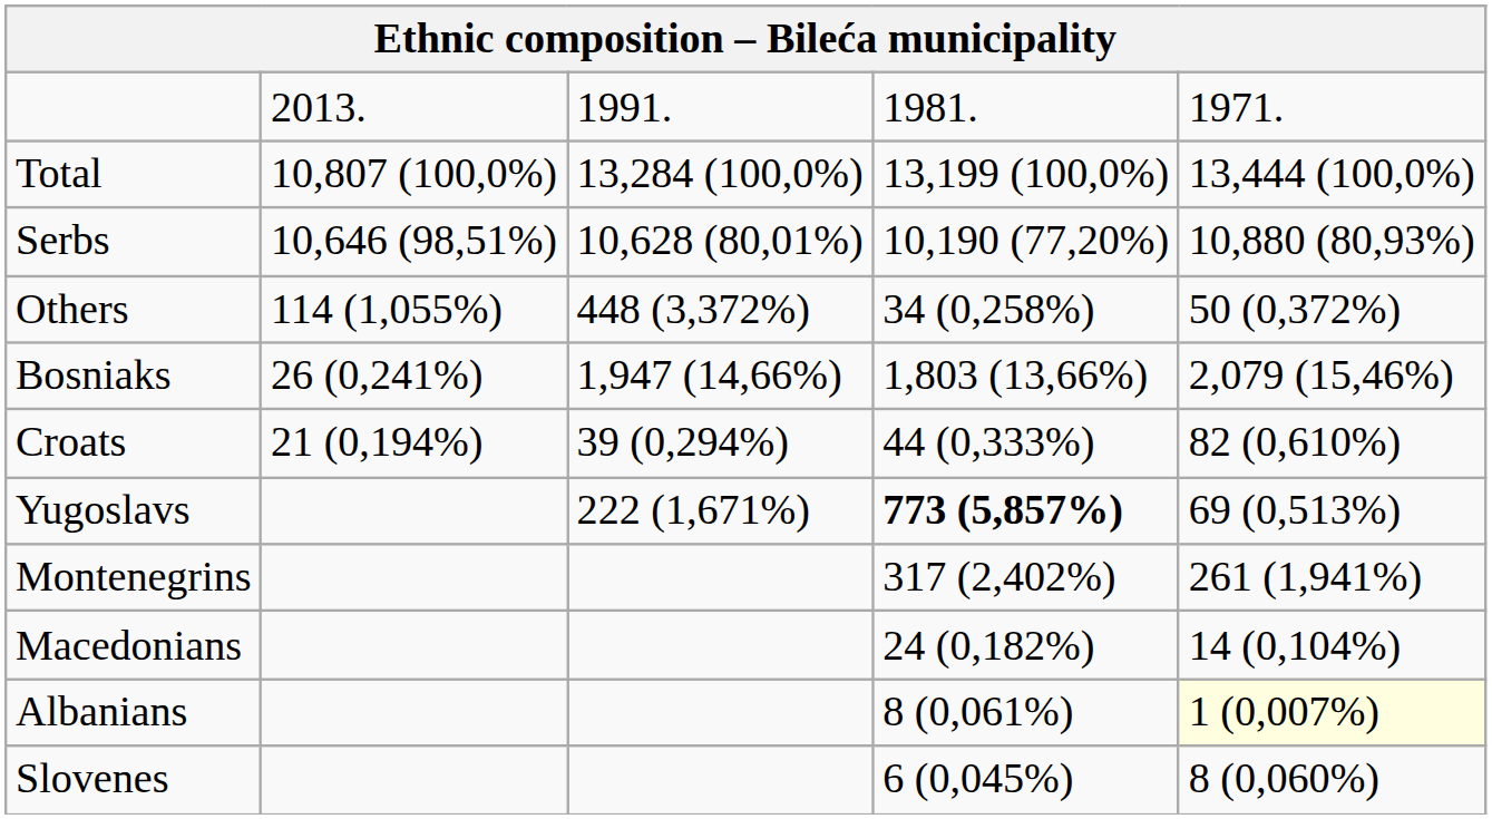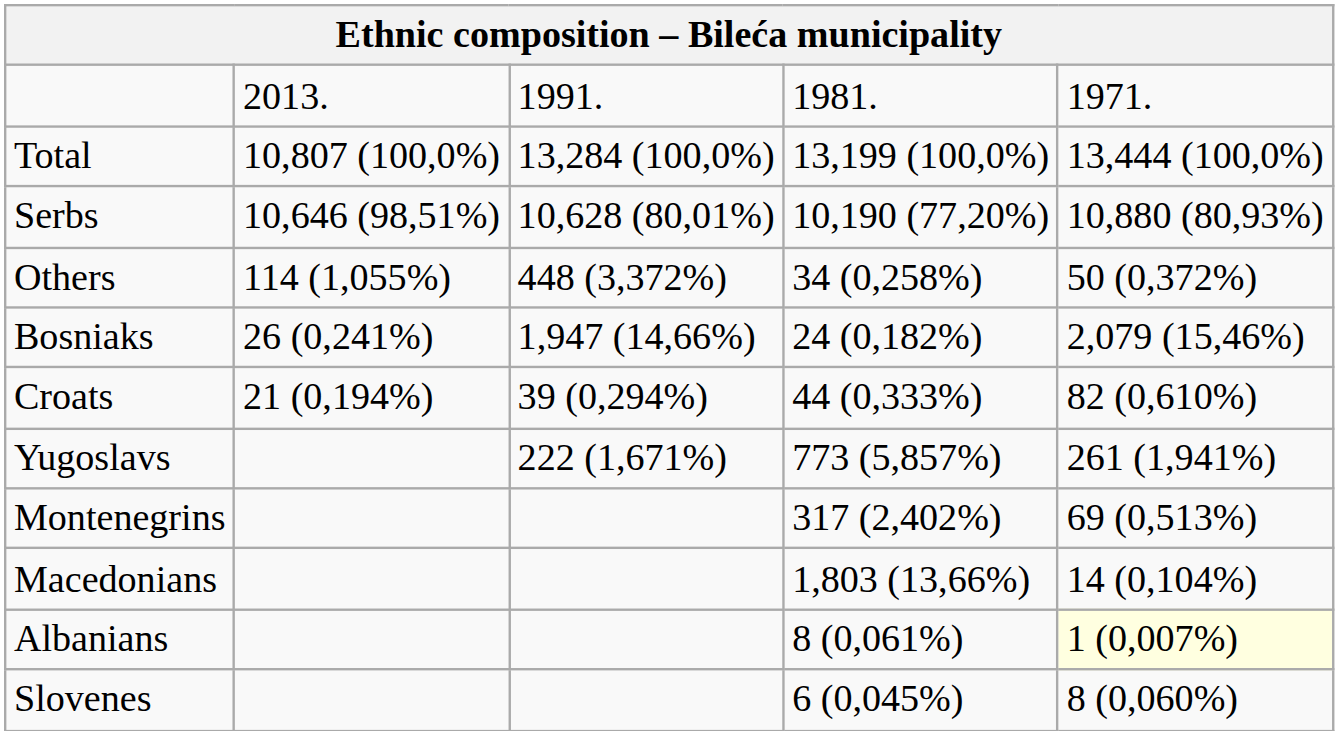Bosniaks | column 4: 1,803 (13,66%) -> 24 (0,182%)
Yugoslavs | column 4: bold -> normal
Yugoslavs | column 5: 69 (0,513%) -> 261 (1,941%)
Montenegrins | column 5: 261 (1,941%) -> 69 (0,513%)
Macedonians | column 4: 24 (0,182%) -> 1,803 (13,66%)
